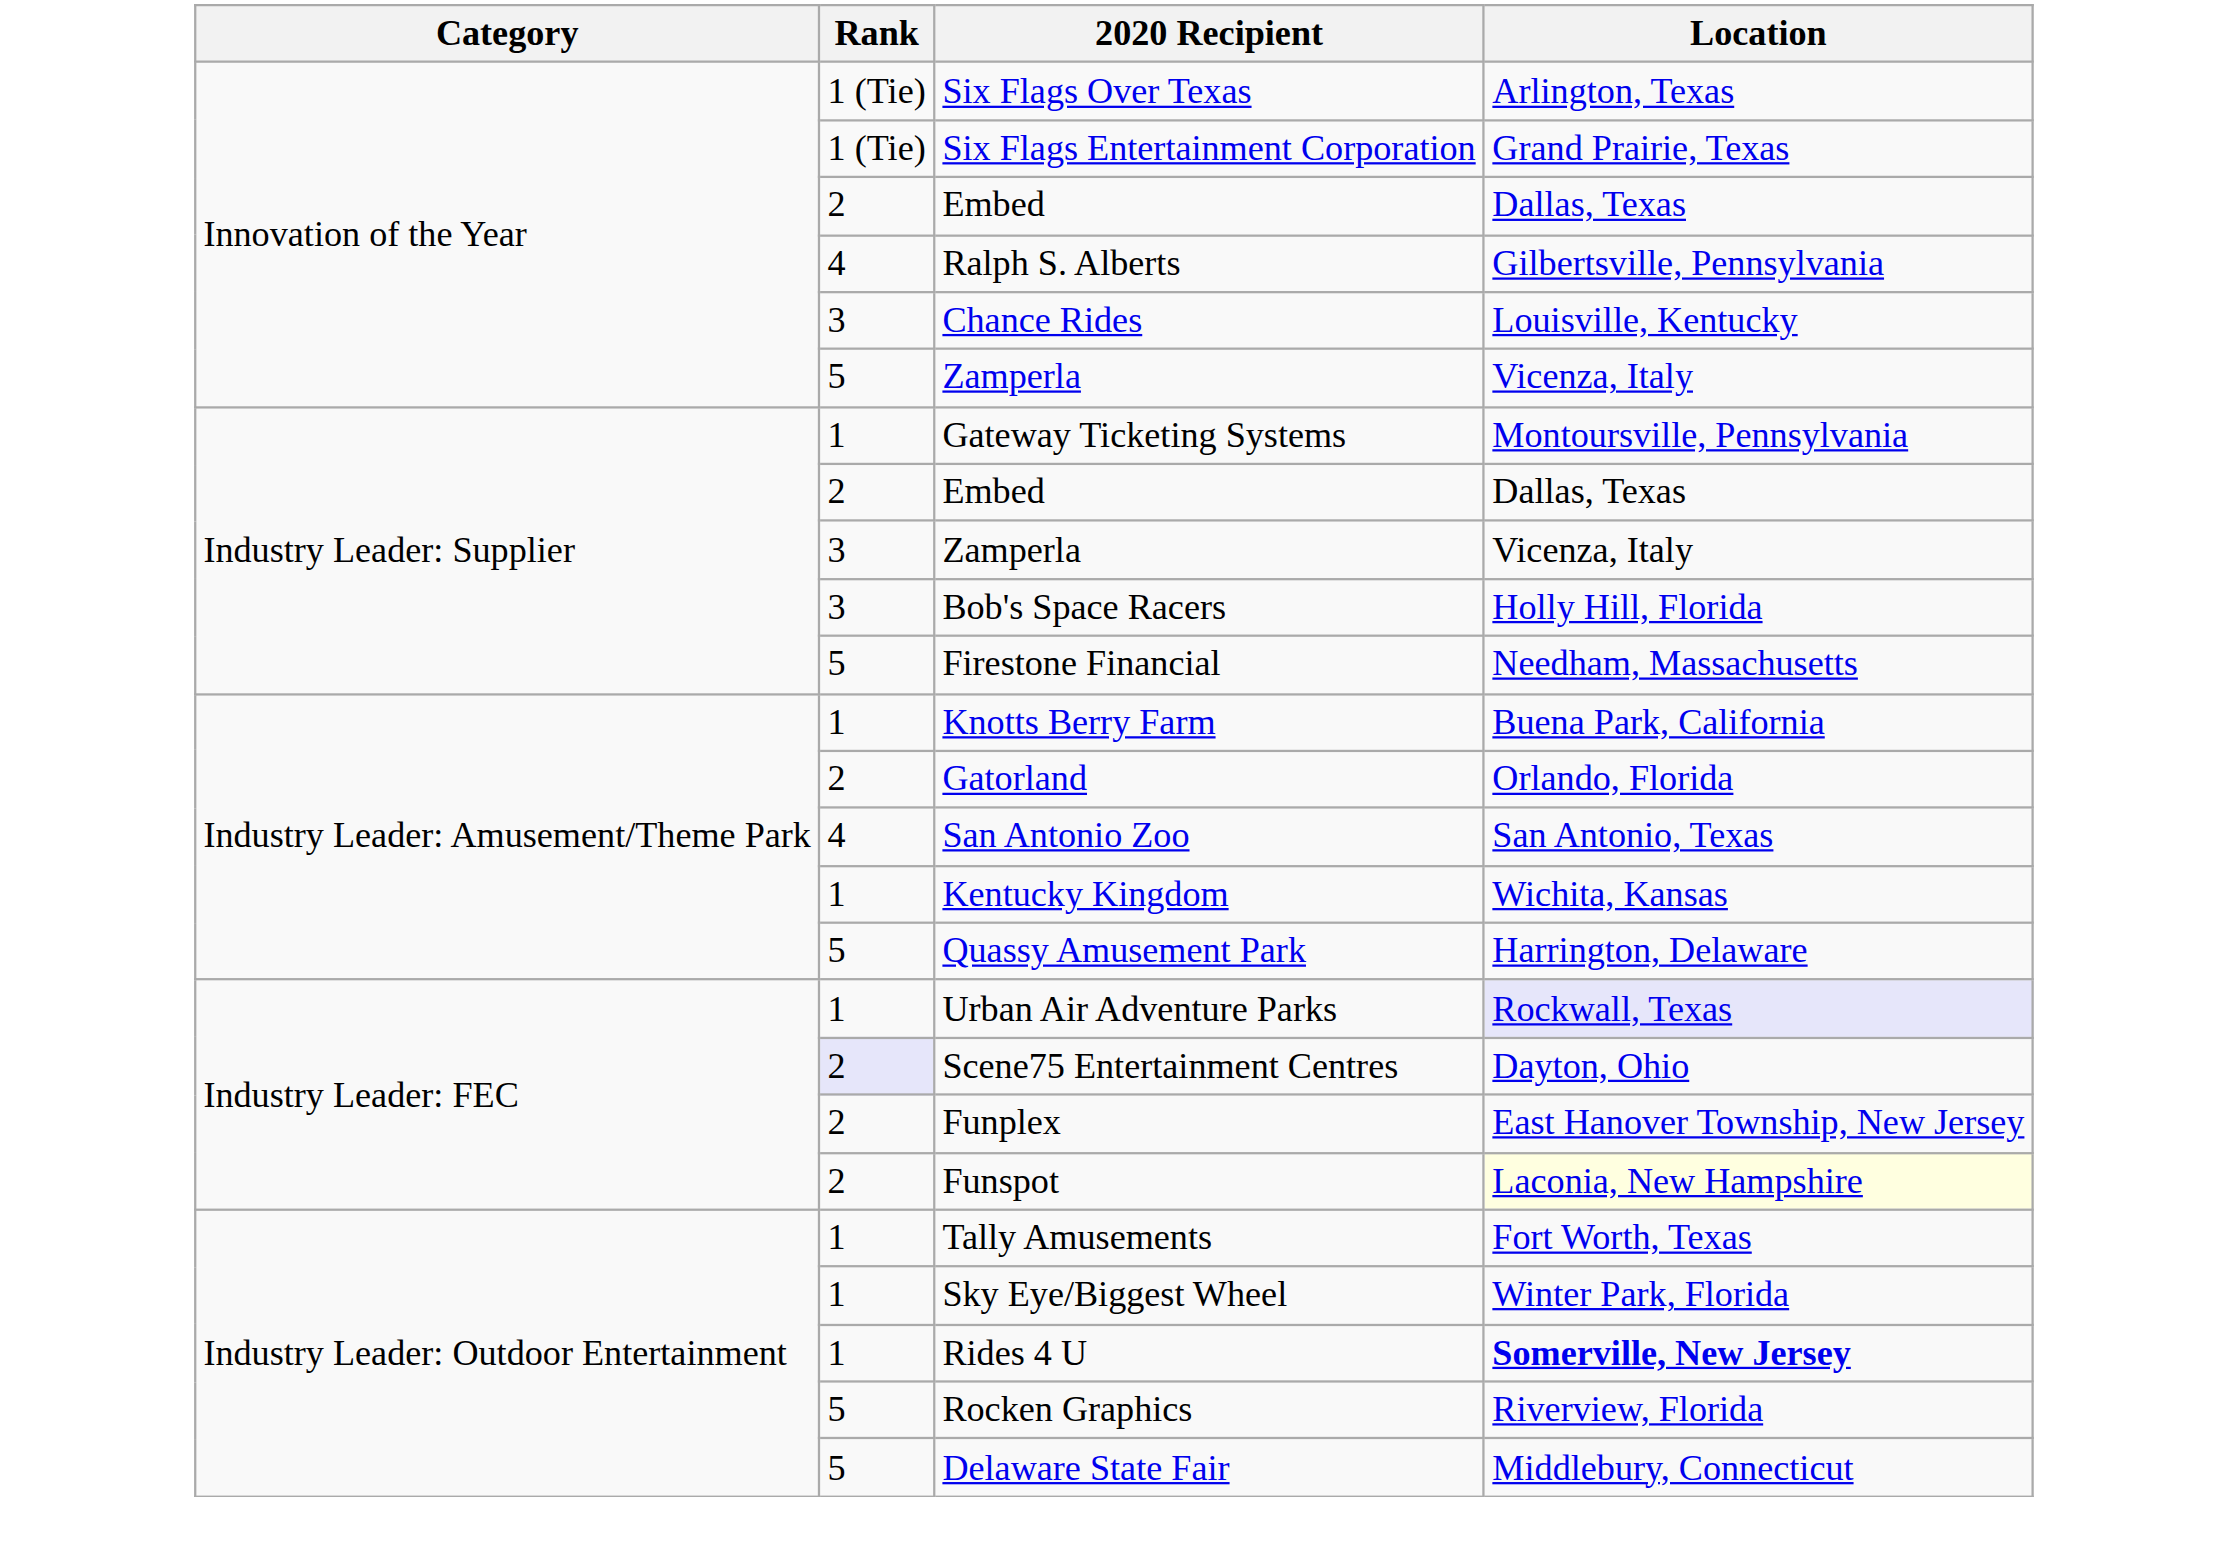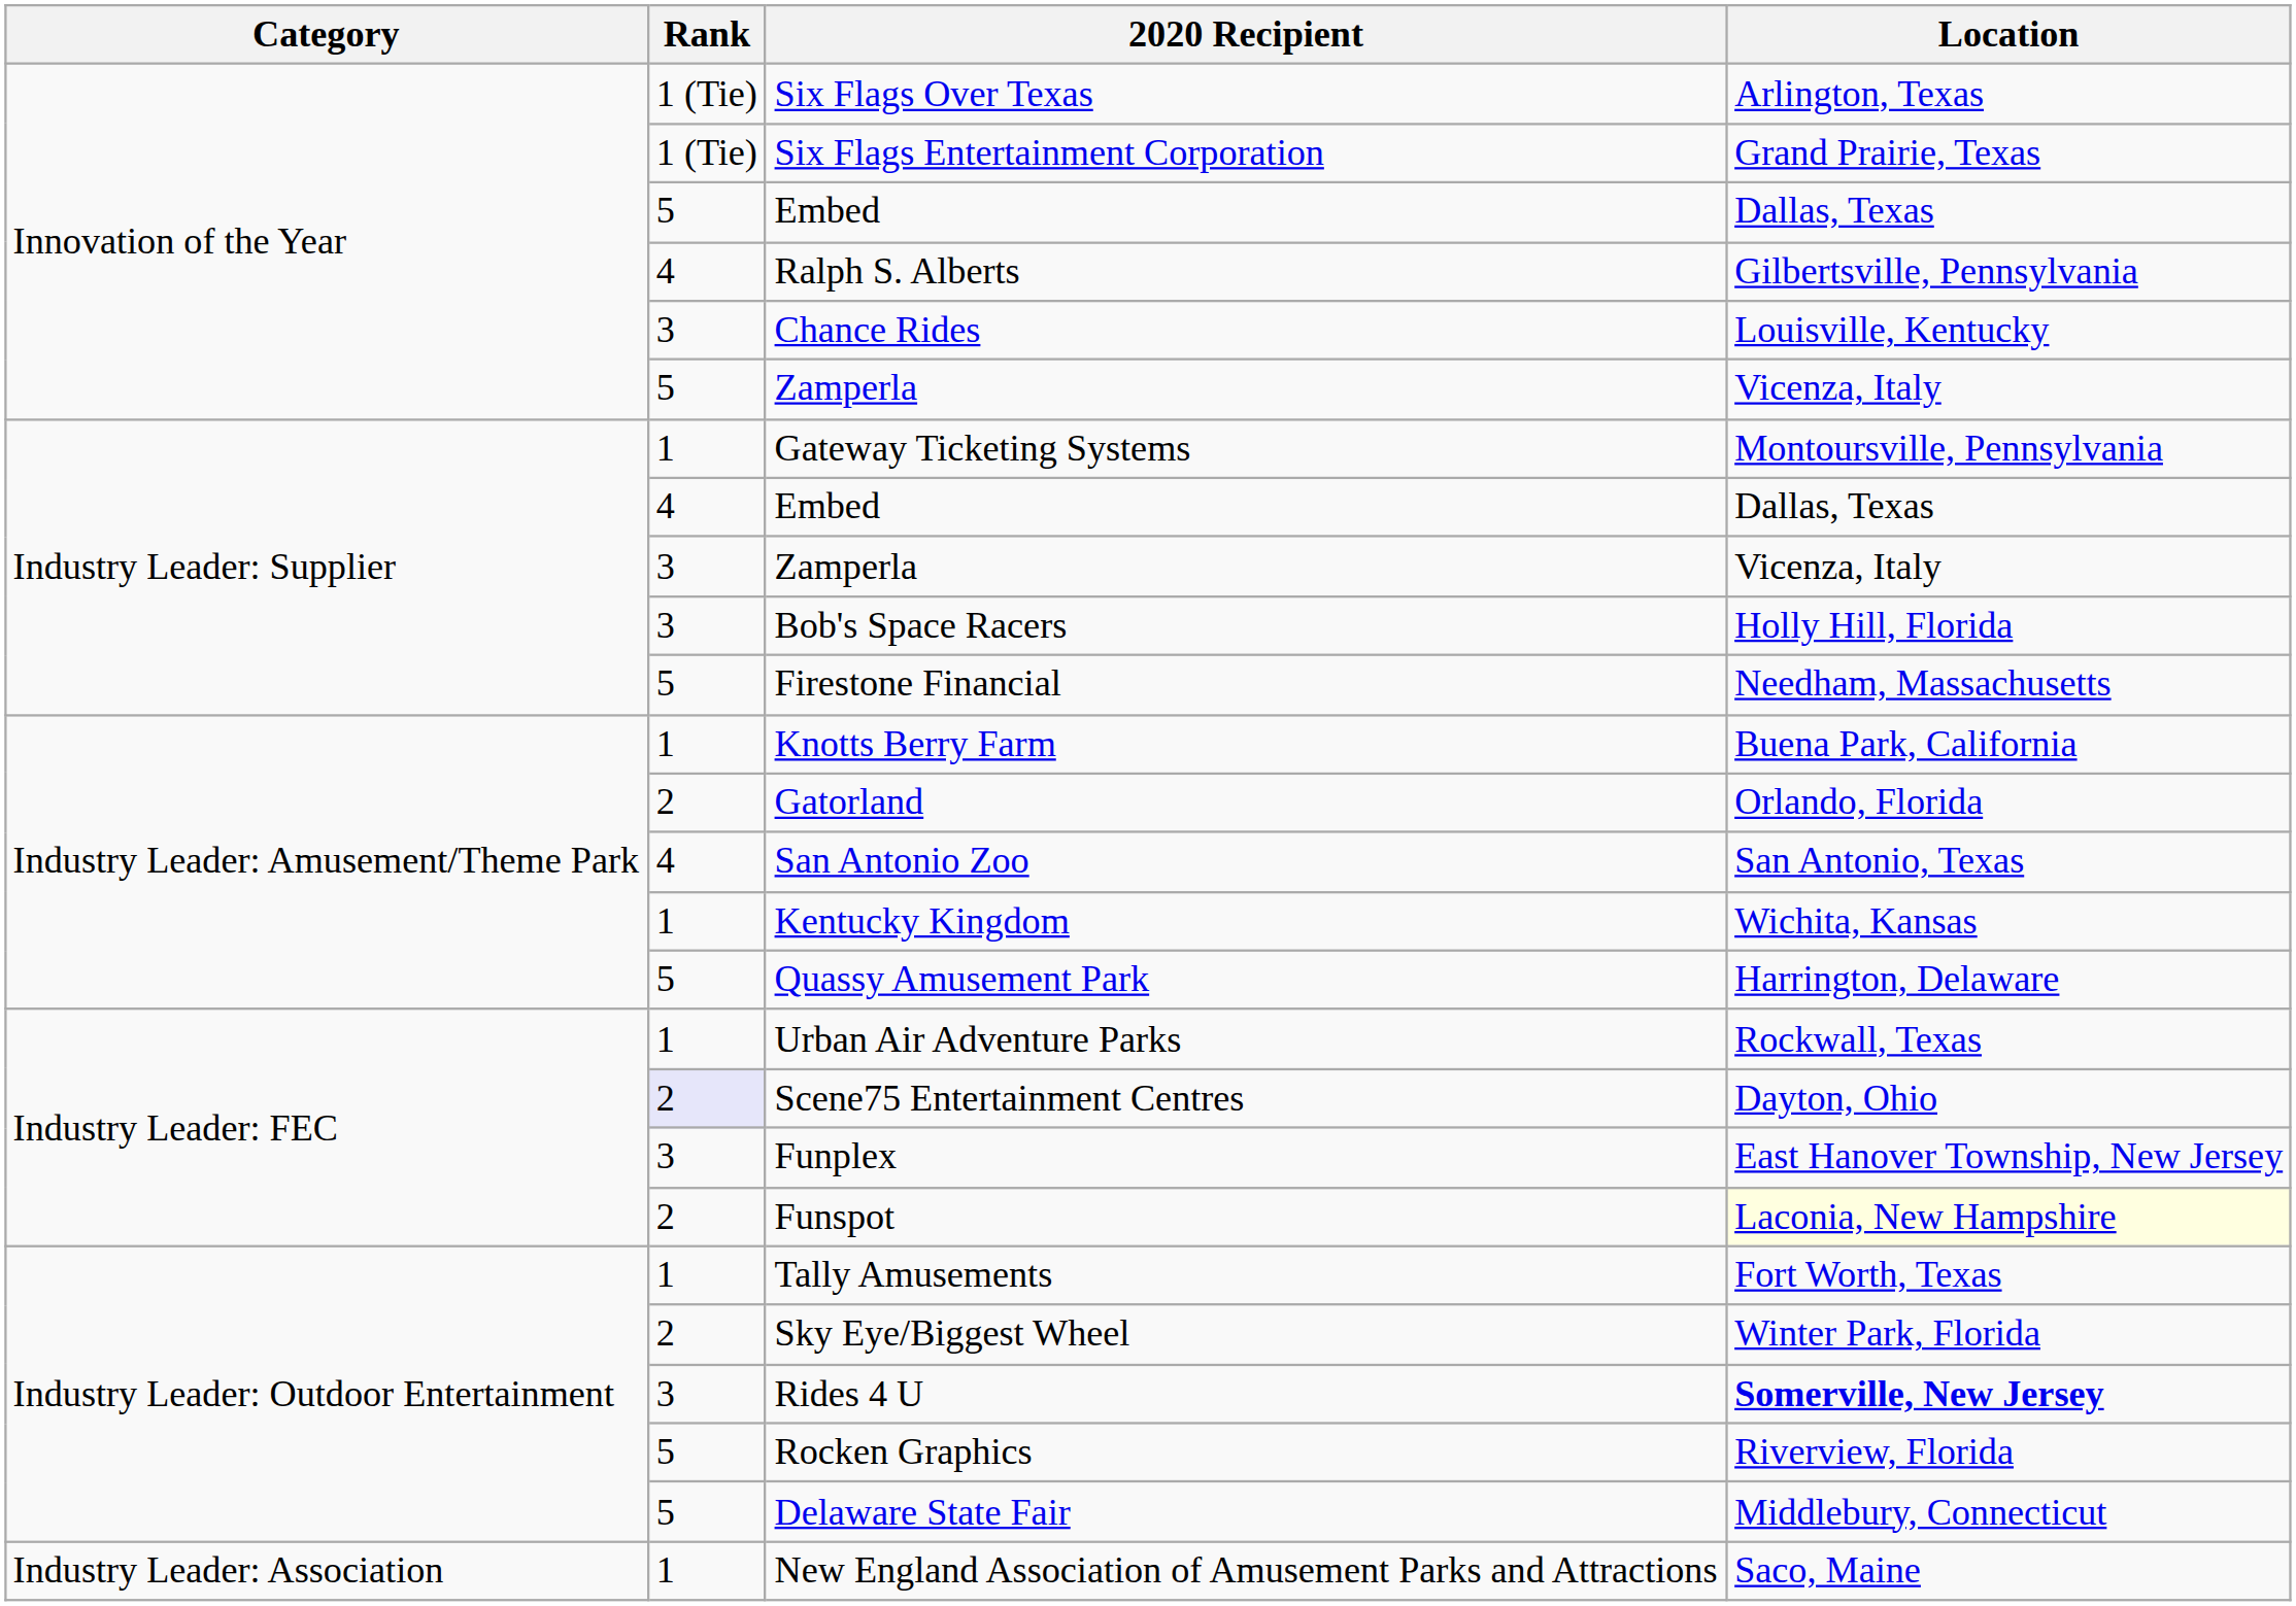Innovation of the Year / Embed | Rank: 2 -> 5
Industry Leader: Supplier / Embed | Rank: 2 -> 4
Urban Air Adventure Parks | Location: lavender background -> no background
Funplex | Rank: 2 -> 3
Sky Eye/Biggest Wheel | Rank: 1 -> 2
Rides 4 U | Rank: 1 -> 3
+ row: Industry Leader: Association | 1 | New England Association of Amusement Parks and Attractions | Saco, Maine
